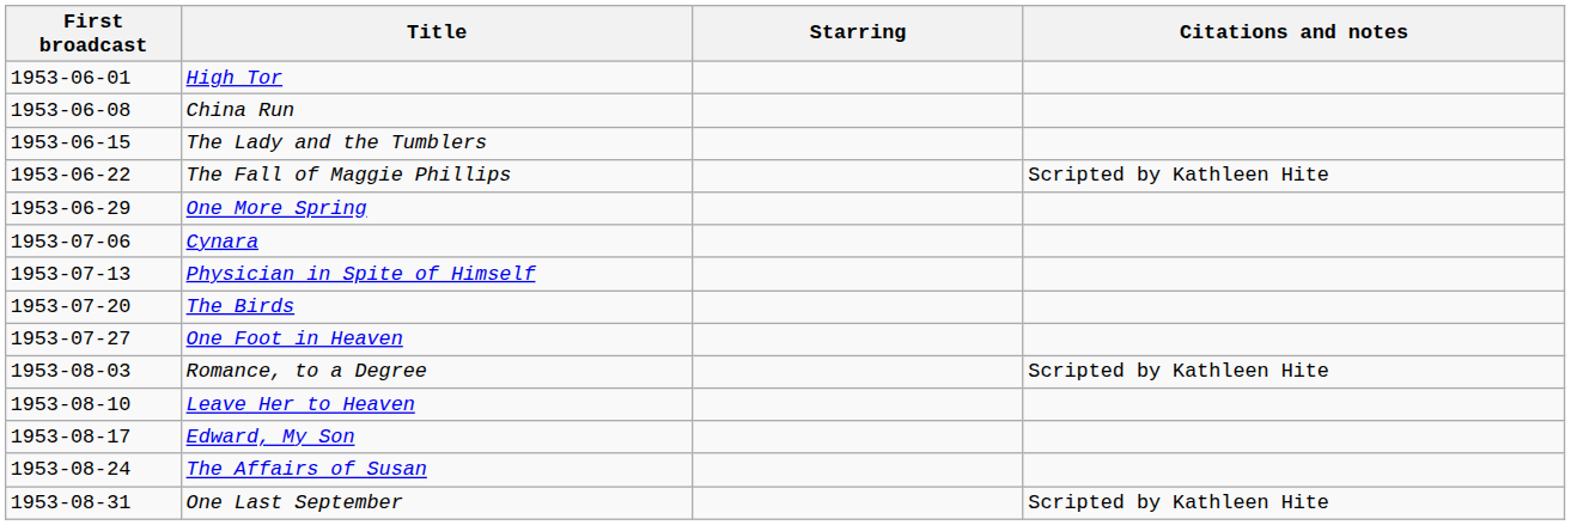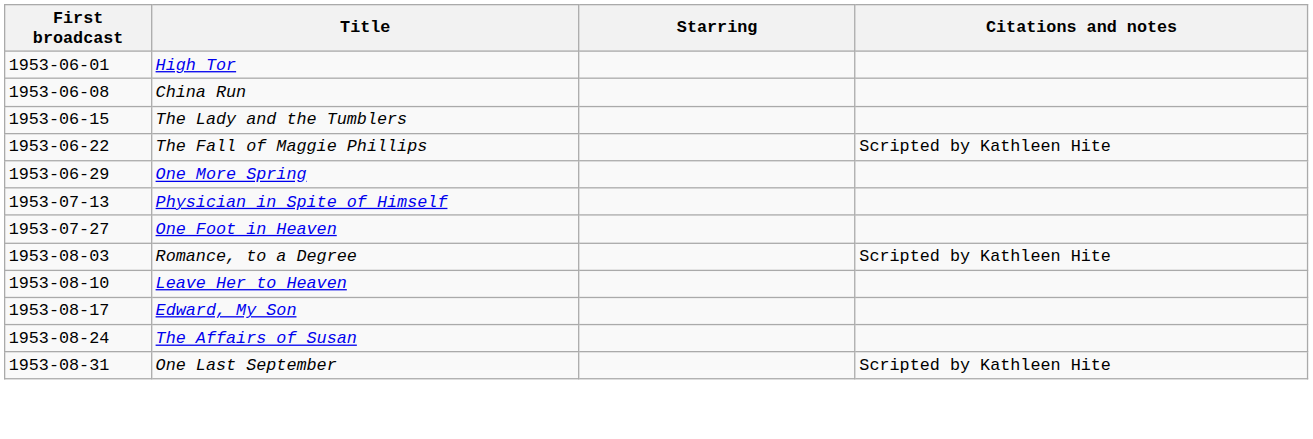- row: 1953-07-06 | Cynara
- row: 1953-07-20 | The Birds
